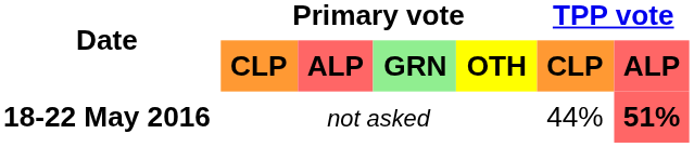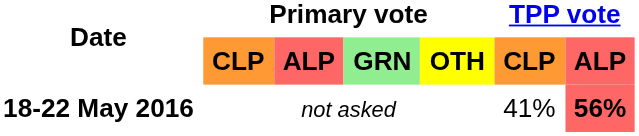18-22 May 2016 | TPP vote / CLP: 44% -> 41%
18-22 May 2016 | TPP vote / ALP: 51% -> 56%
